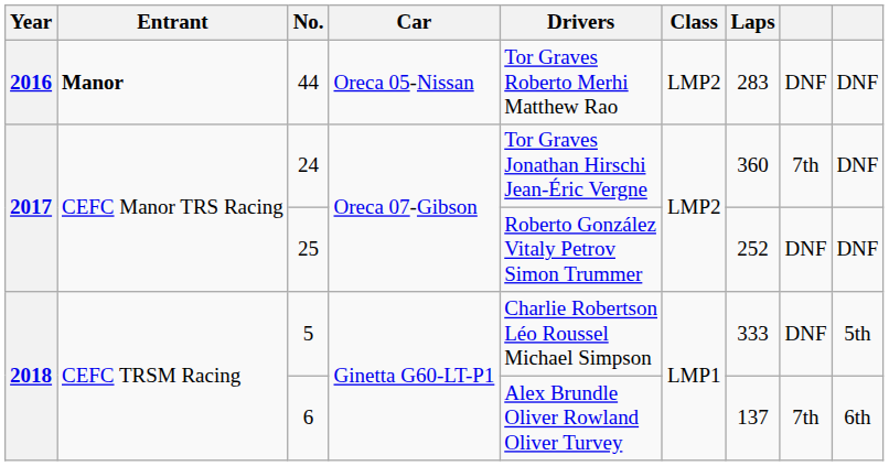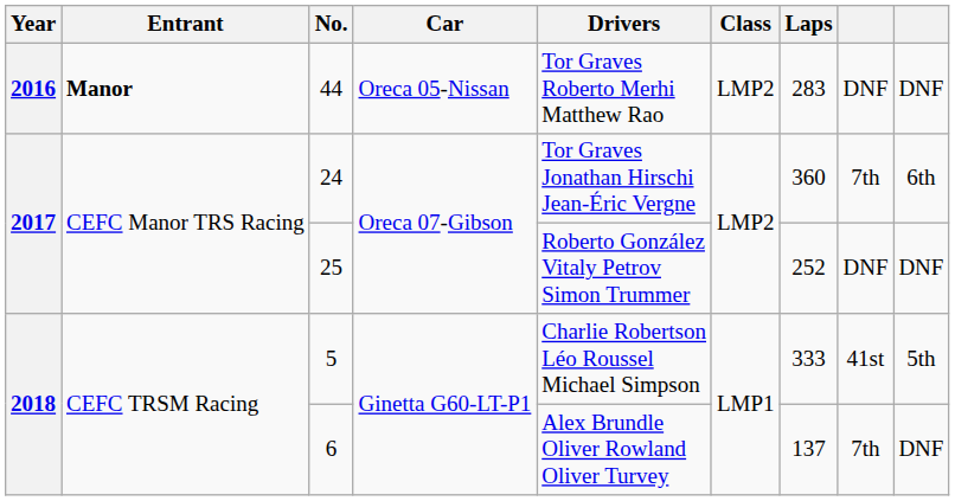24 | column 9: DNF -> 6th
5 | column 8: DNF -> 41st
6 | column 9: 6th -> DNF
